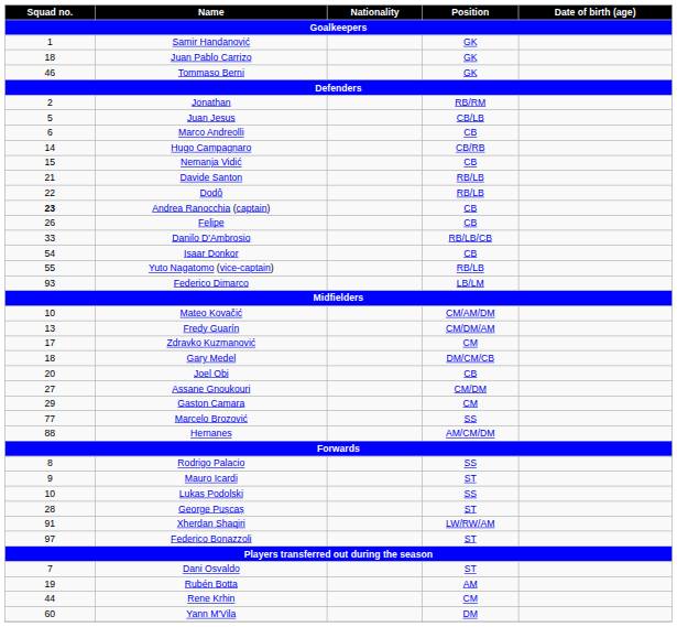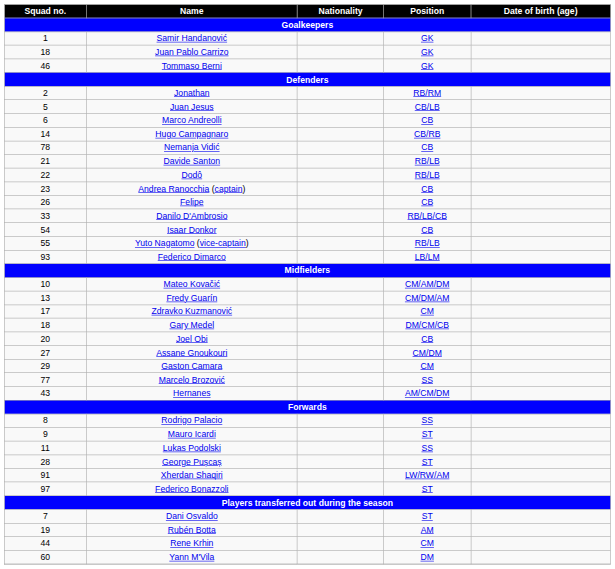Nemanja Vidić | Squad no.: 15 -> 78
Andrea Ranocchia (captain) | Squad no.: bold -> normal
Hernanes | Squad no.: 88 -> 43
Lukas Podolski | Squad no.: 10 -> 11
